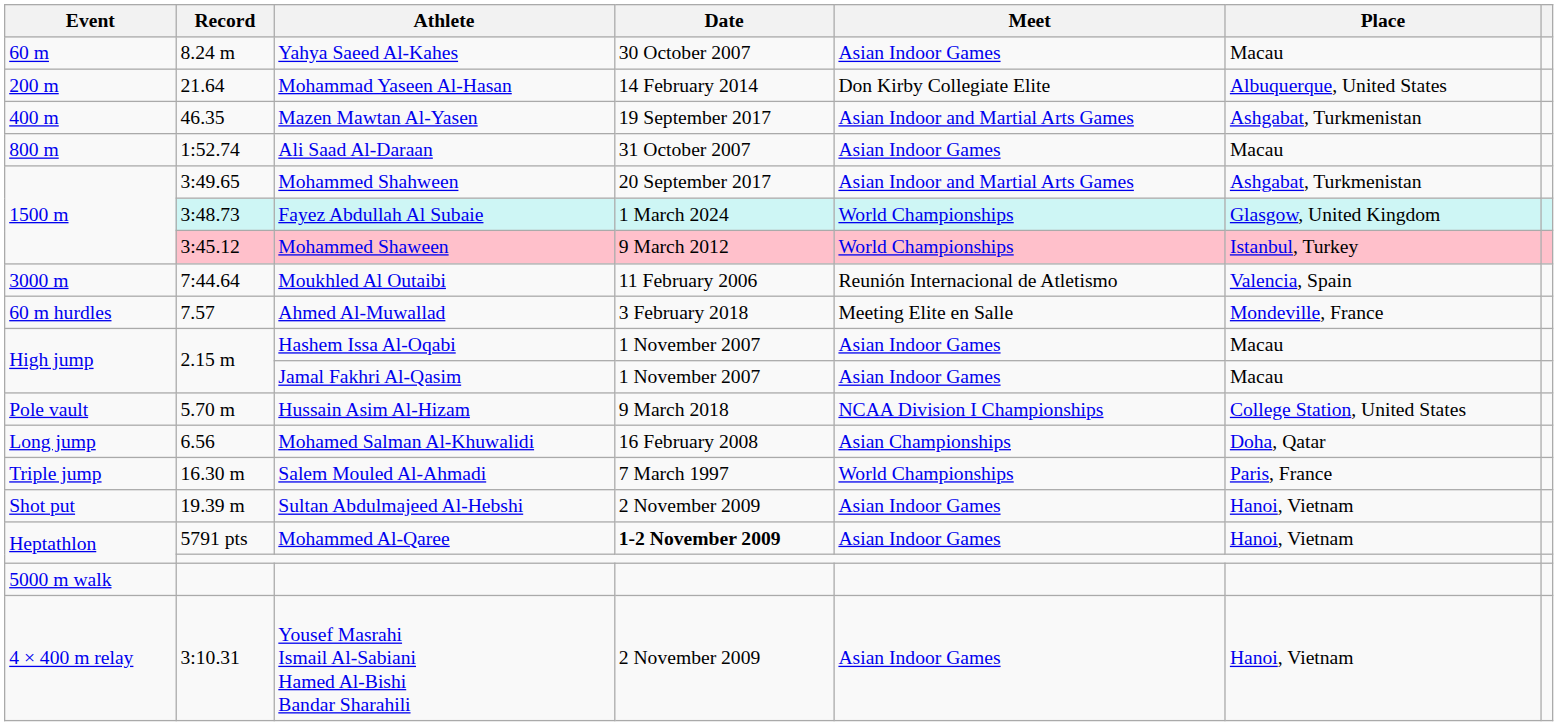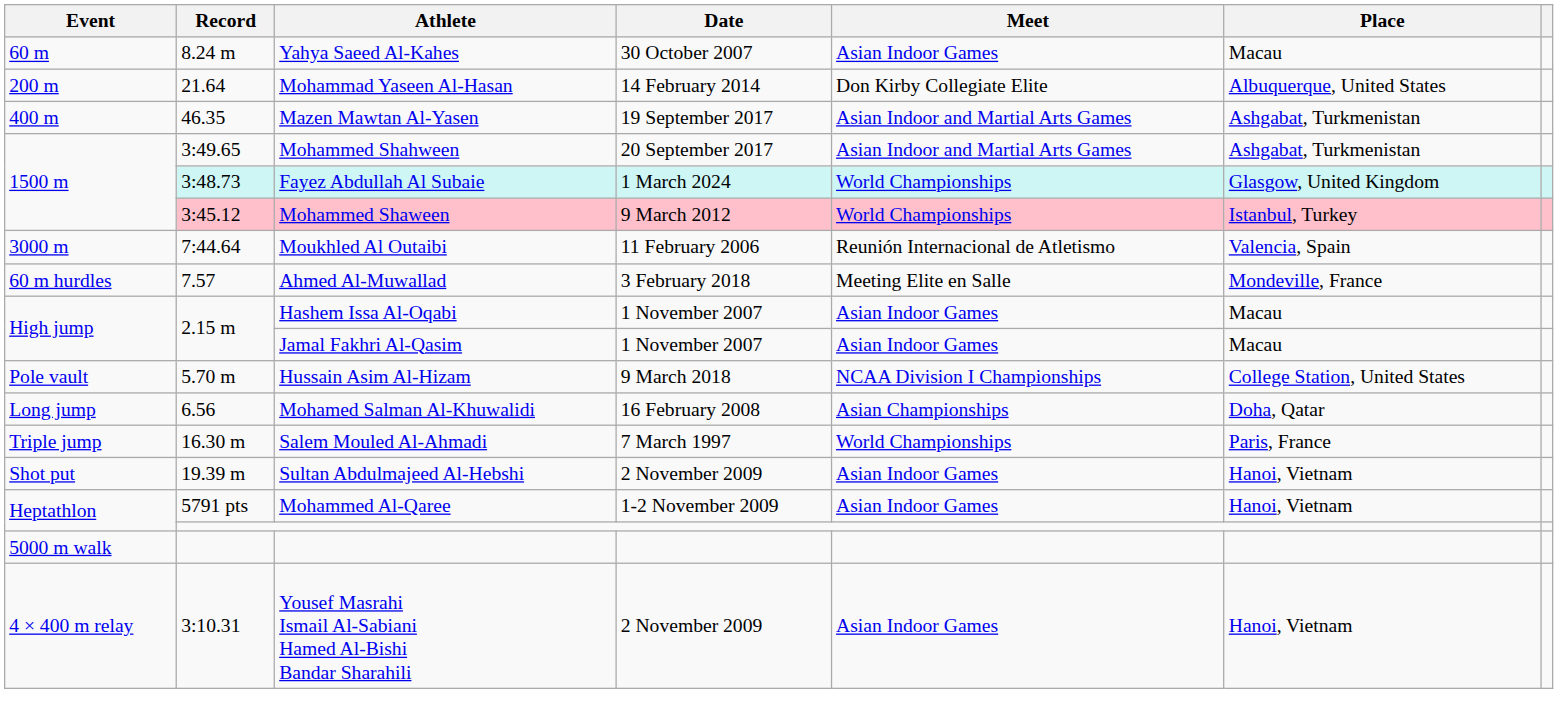- row: 800 m | 1:52.74 | Ali Saad Al-Daraan | 31 October 2007 | Asian Indoor Games | Macau
Mohammed Al-Qaree | Date: bold -> normal
